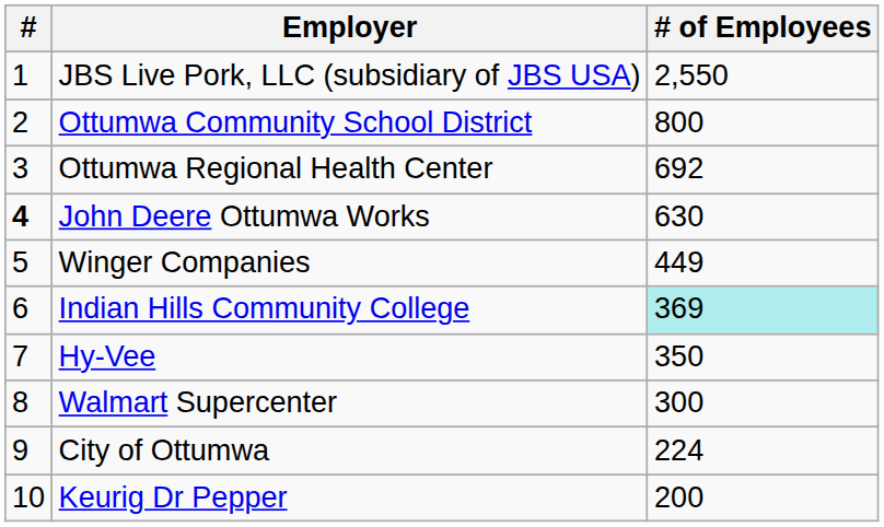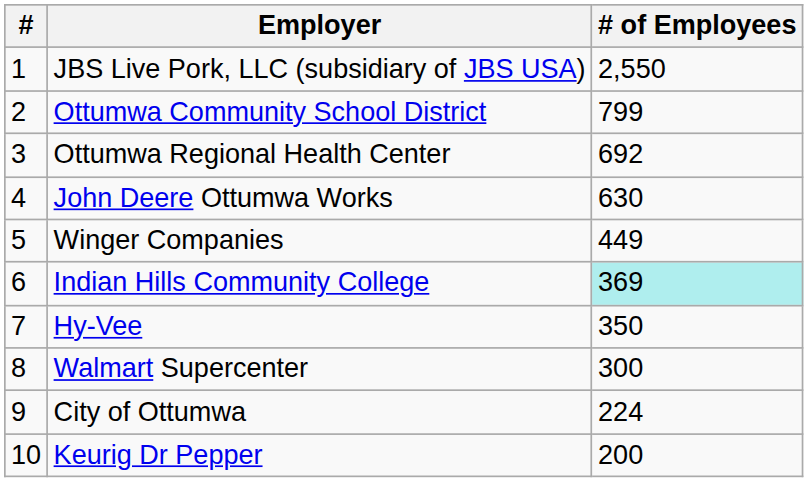Ottumwa Community School District | # of Employees: 800 -> 799
John Deere Ottumwa Works | #: bold -> normal
